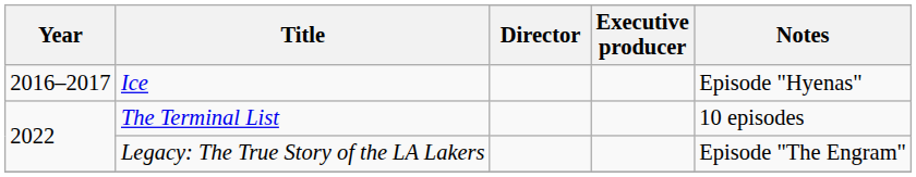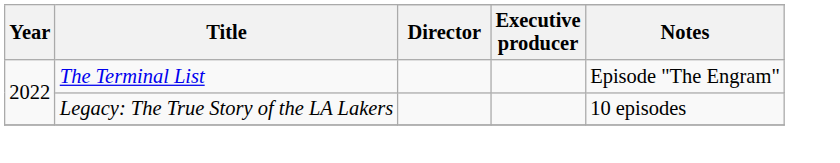- row: 2016–2017 | Ice | Episode "Hyenas"
The Terminal List | Notes: 10 episodes -> Episode "The Engram"
Legacy: The True Story of the LA Lakers | Notes: Episode "The Engram" -> 10 episodes
